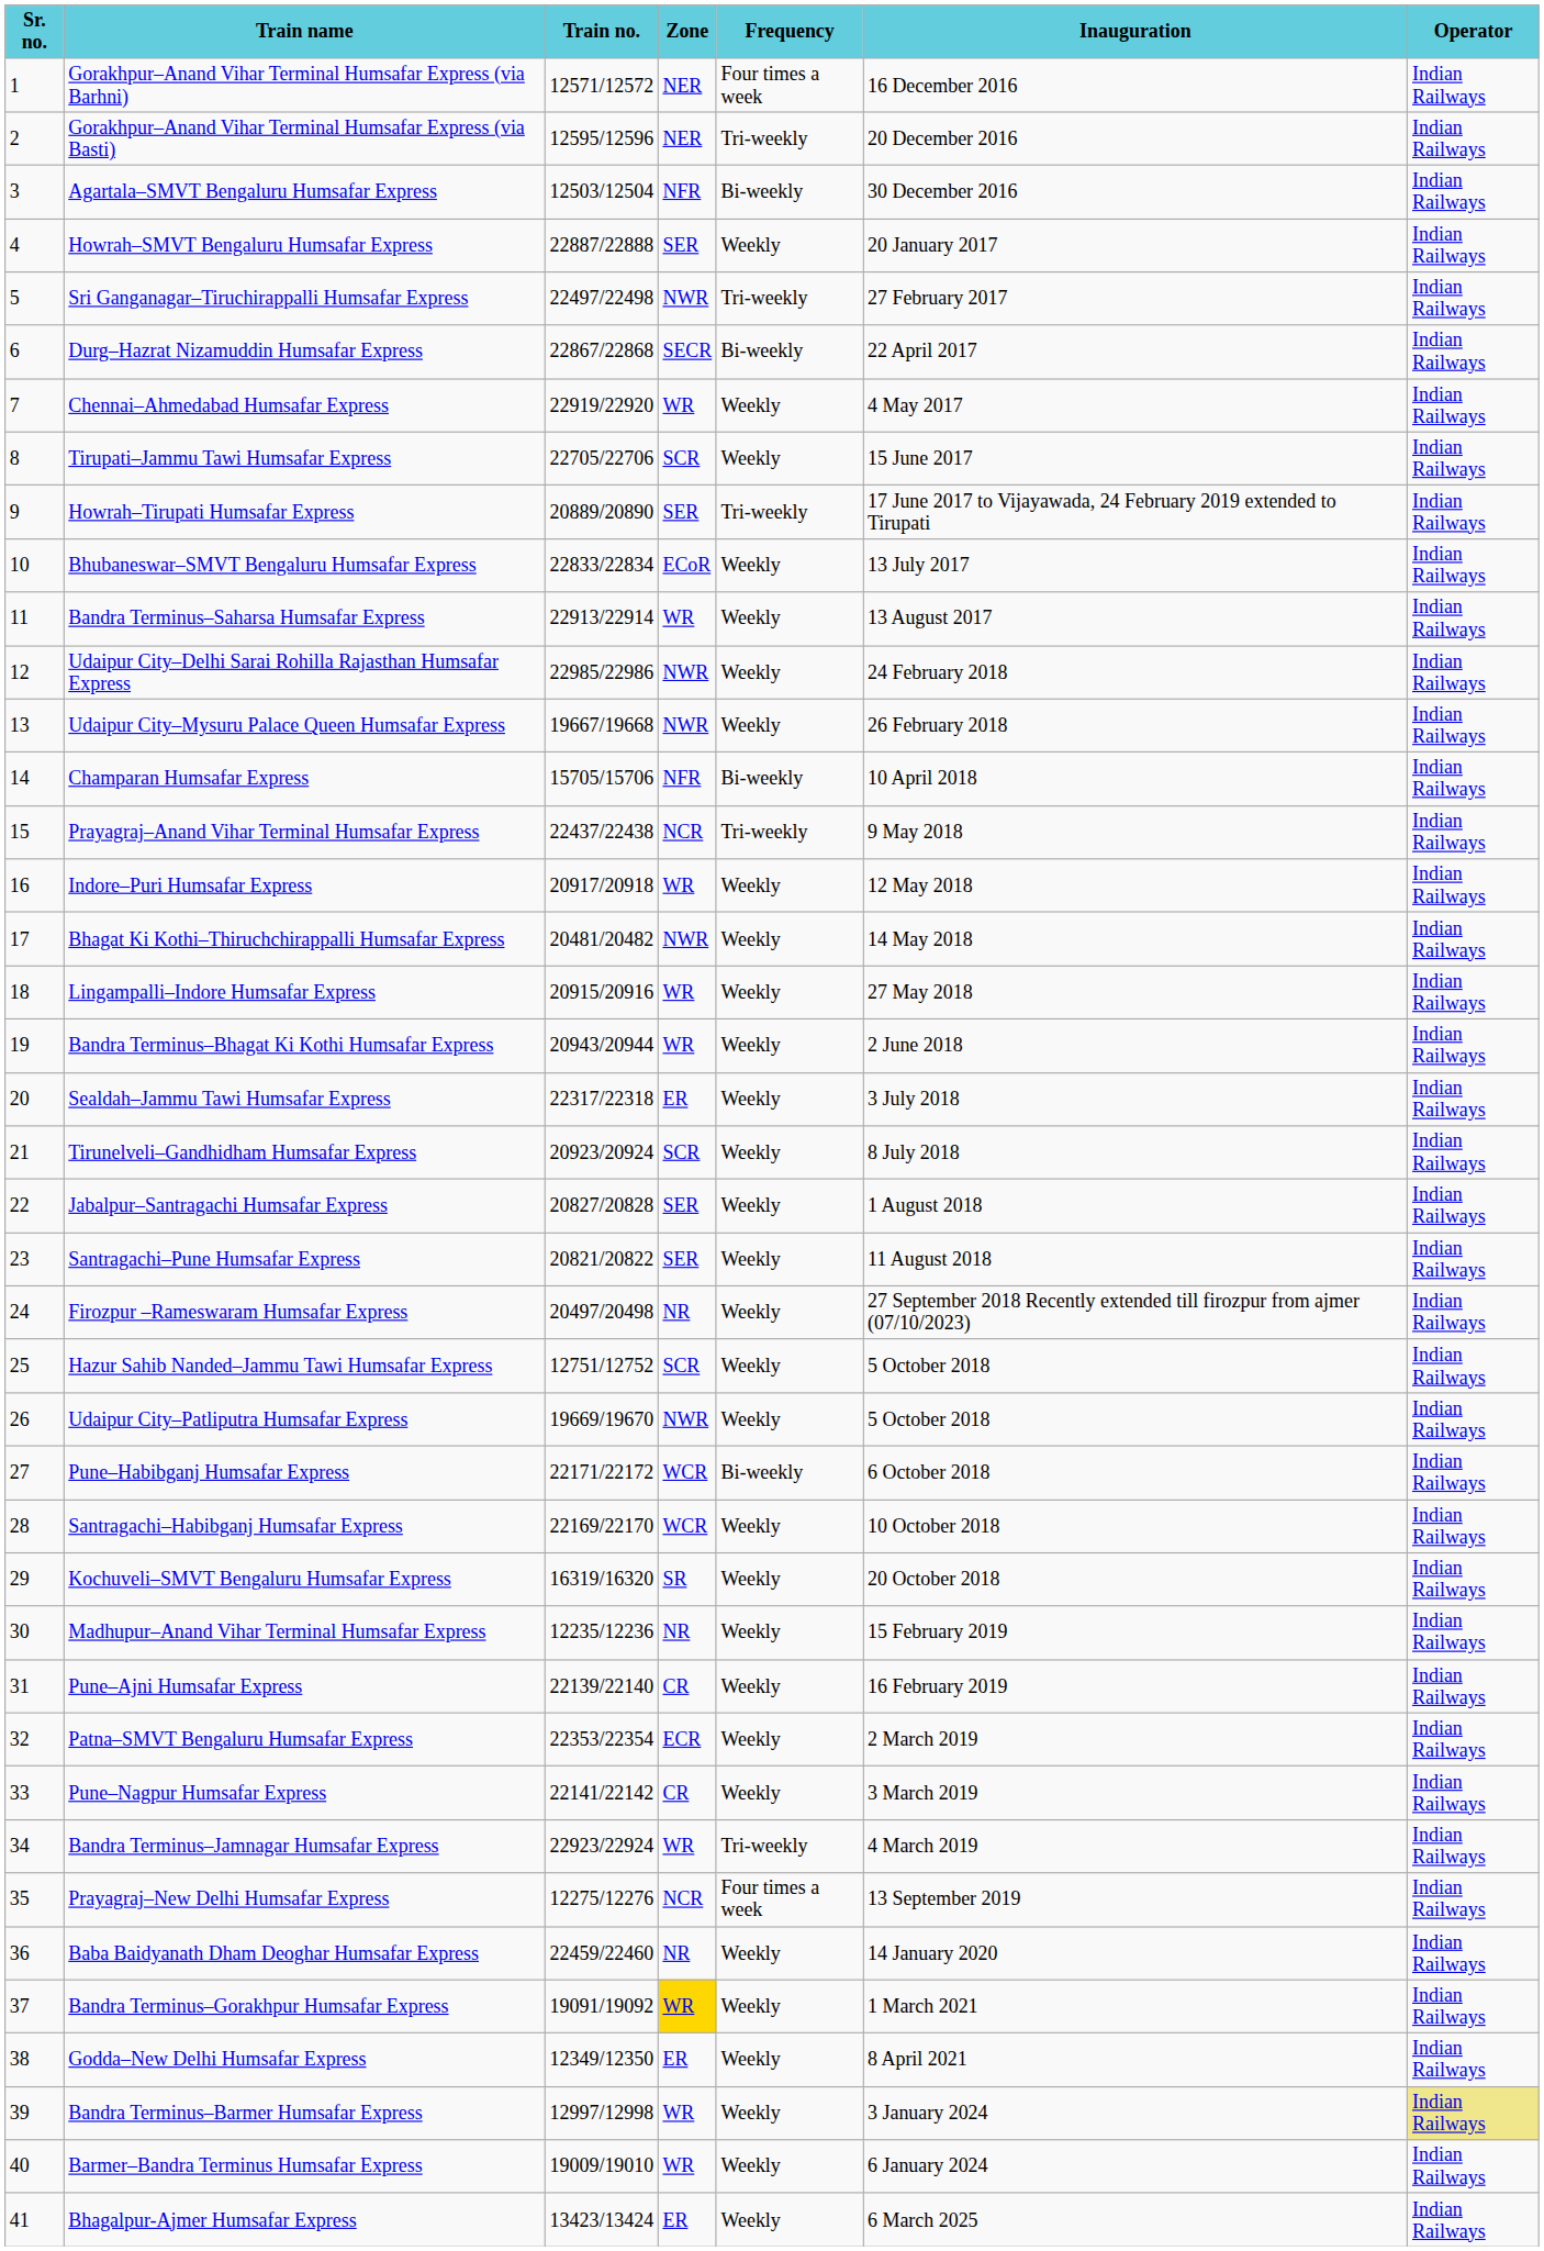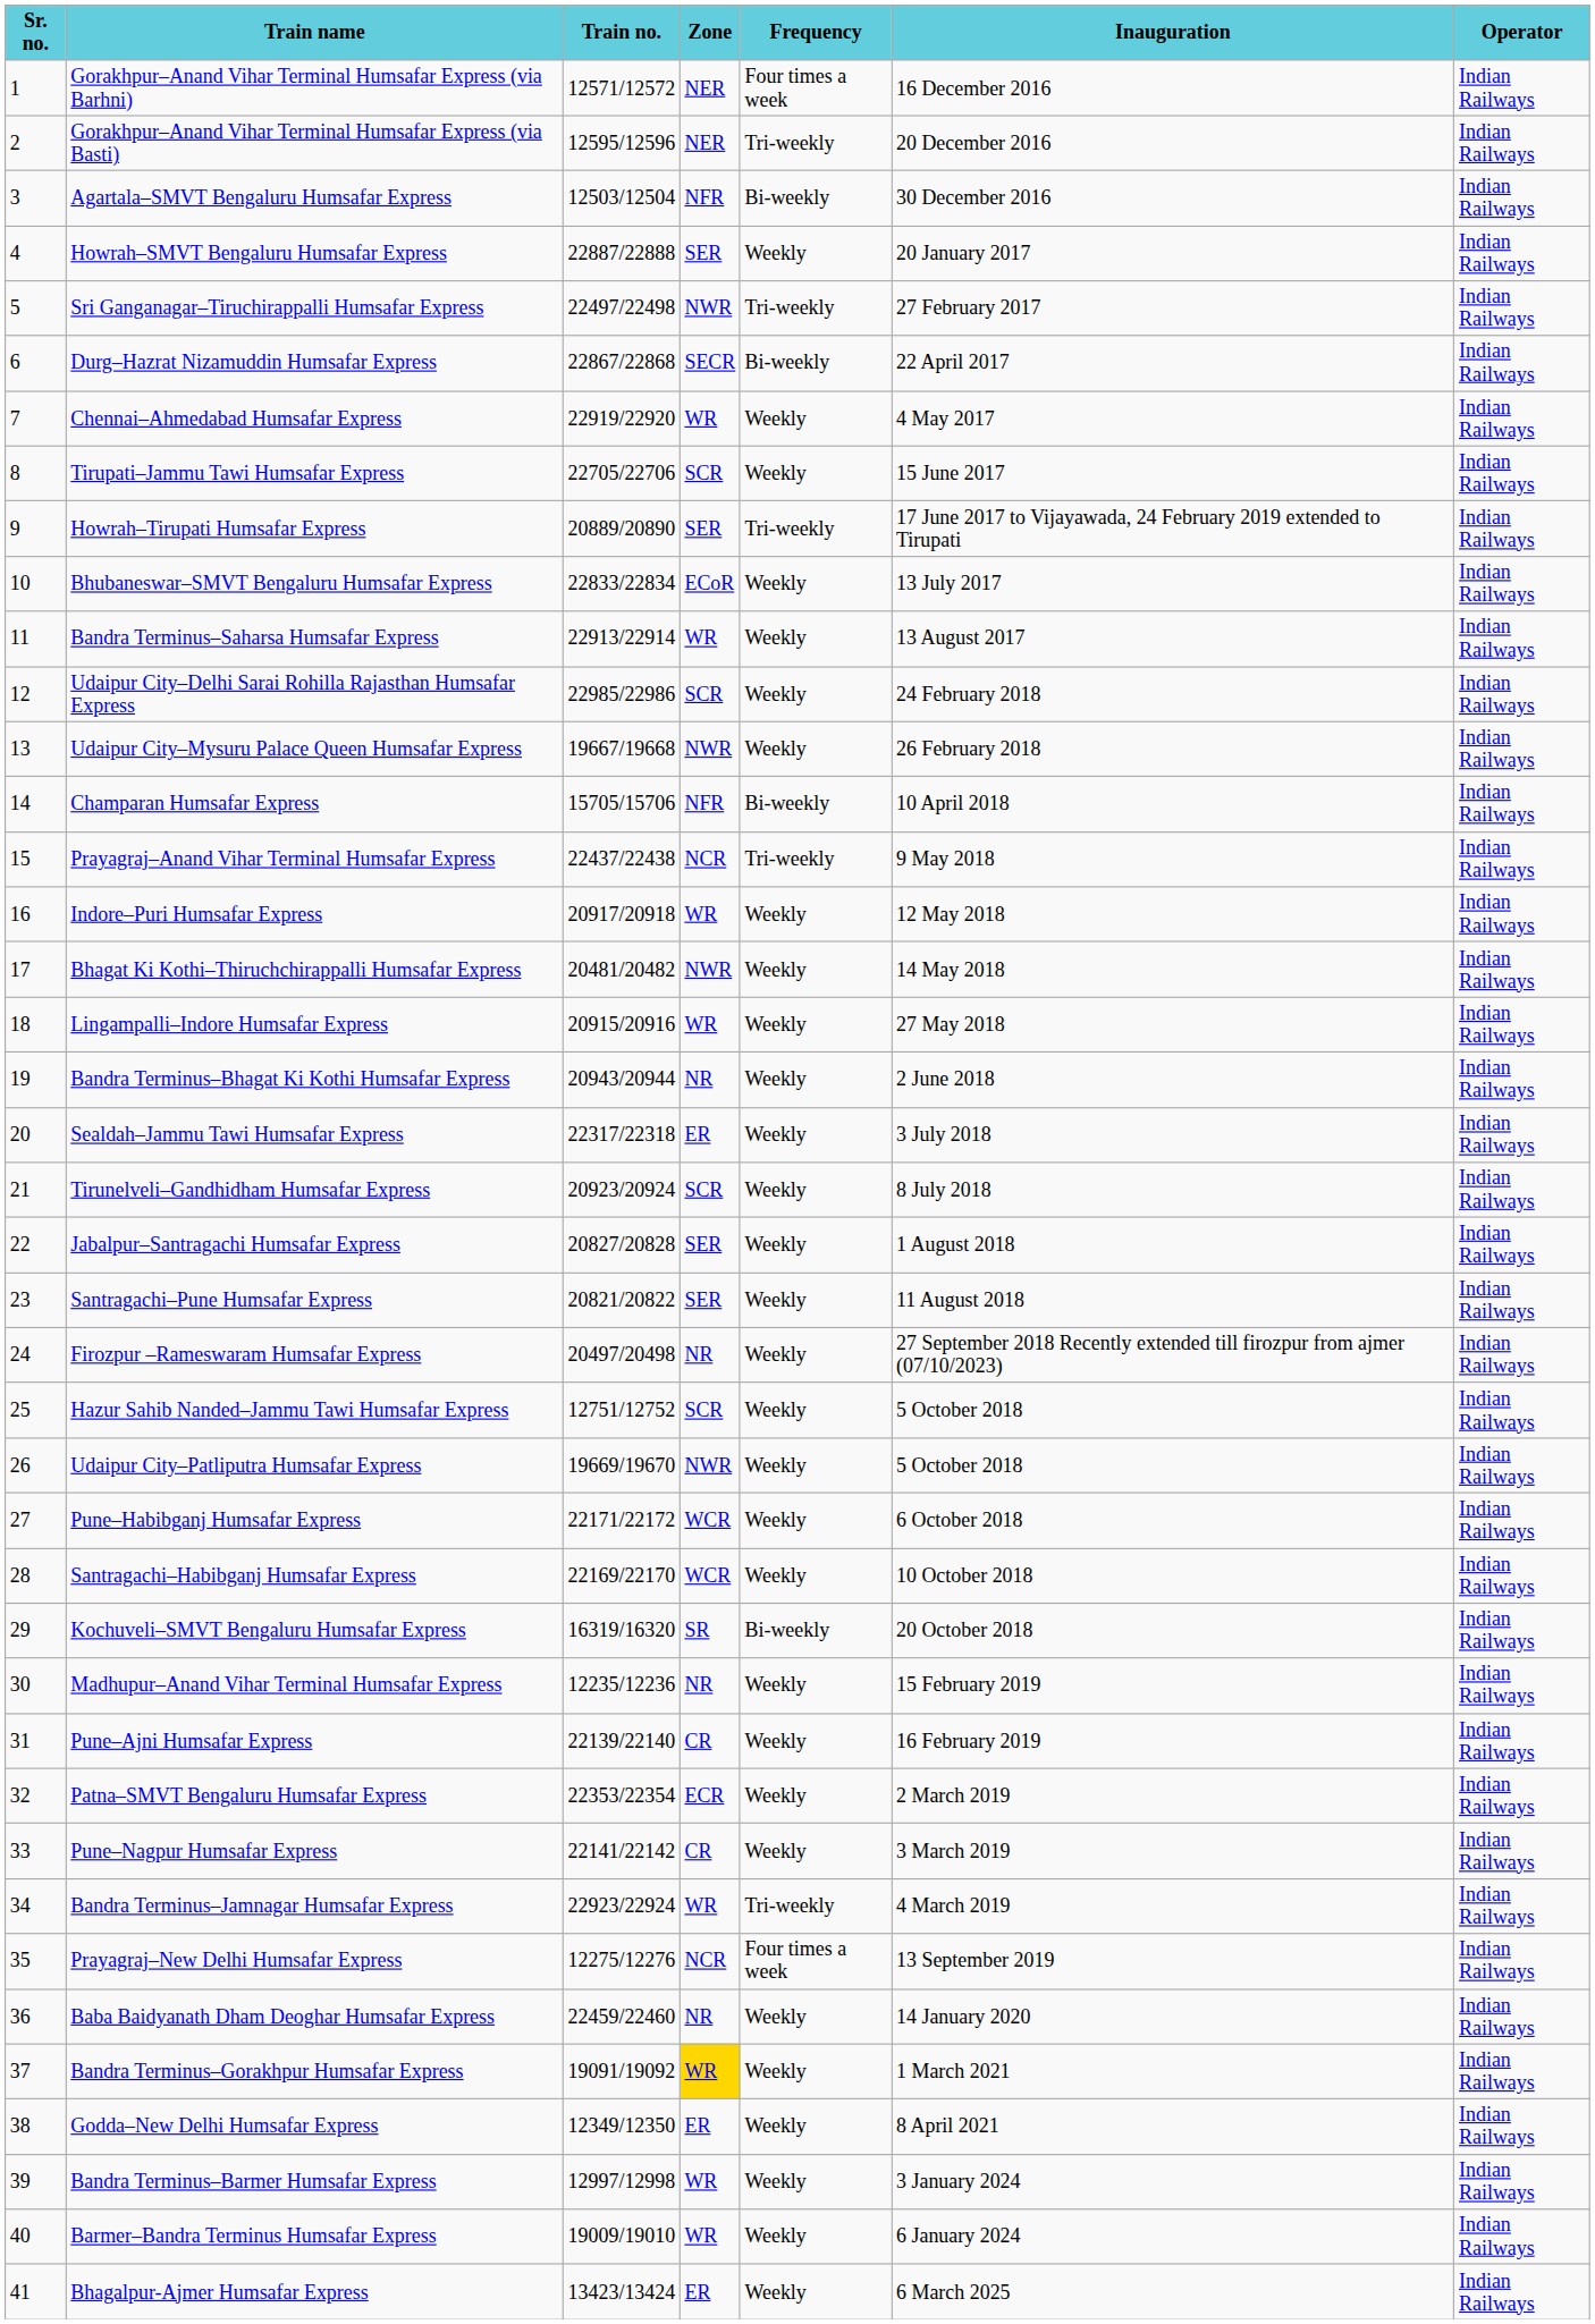Udaipur City–Delhi Sarai Rohilla Rajasthan Humsafar Express | Zone: NWR -> SCR
Bandra Terminus–Bhagat Ki Kothi Humsafar Express | Zone: WR -> NR
Pune–Habibganj Humsafar Express | Frequency: Bi-weekly -> Weekly
Kochuveli–SMVT Bengaluru Humsafar Express | Frequency: Weekly -> Bi-weekly
Bandra Terminus–Barmer Humsafar Express | Operator: khaki background -> no background
